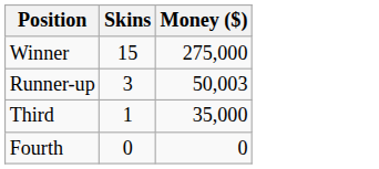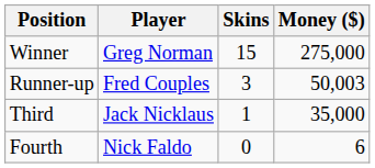+ column: Player | Greg Norman | Fred Couples | Jack Nicklaus | Nick Faldo
Fourth | Money ($): 0 -> 6
